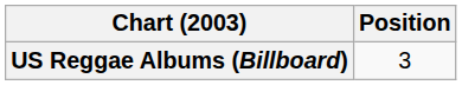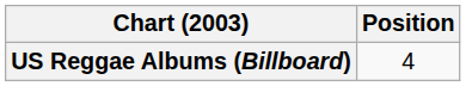US Reggae Albums (Billboard) | Position: 3 -> 4
